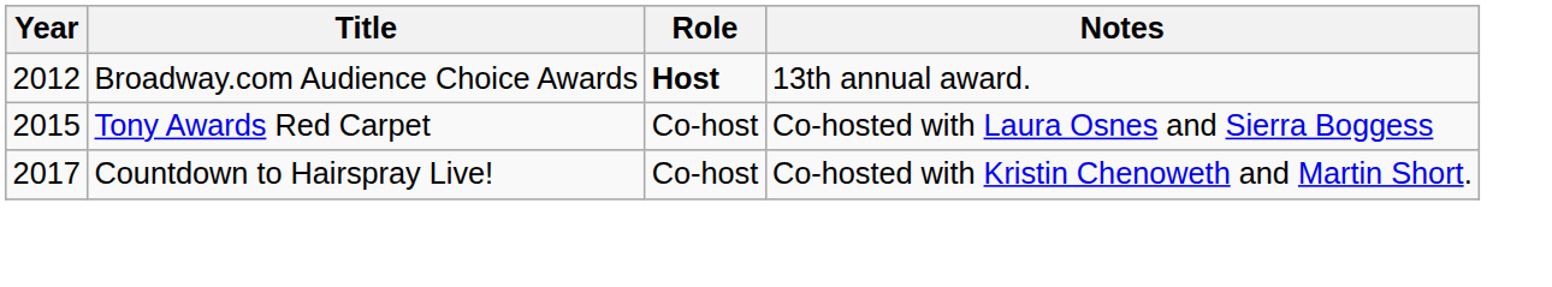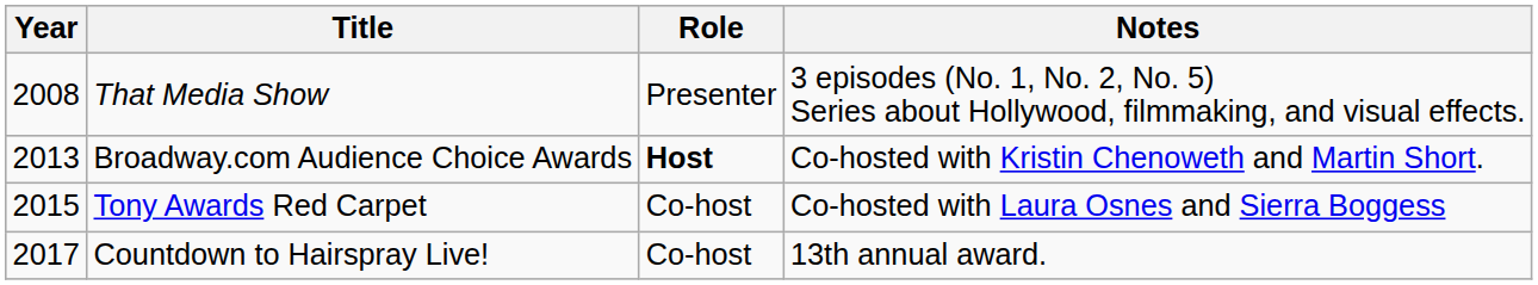+ row: 2008 | That Media Show | Presenter | 3 episodes (No. 1, No. 2, No. 5) Series about Hollywood, filmmaking, and visual effects.
Broadway.com Audience Choice Awards | Year: 2012 -> 2013
Broadway.com Audience Choice Awards | Notes: 13th annual award. -> Co-hosted with Kristin Chenoweth and Martin Short.
Countdown to Hairspray Live! | Notes: Co-hosted with Kristin Chenoweth and Martin Short. -> 13th annual award.
